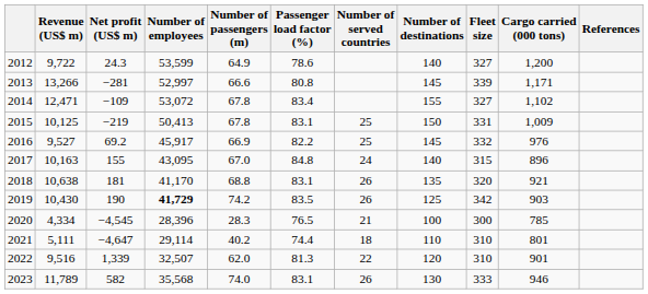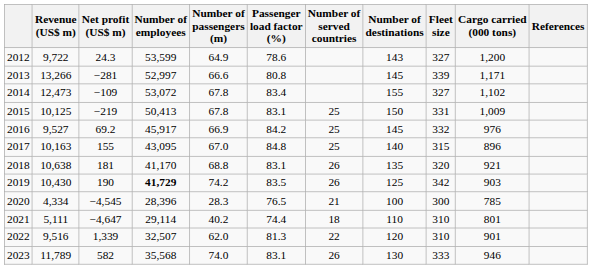2012 | Number of destinations: 140 -> 143
2014 | Revenue (US$ m): 12,471 -> 12,473
2016 | Passenger load factor (%): 82.2 -> 84.2
2017 | Number of served countries: 24 -> 25
